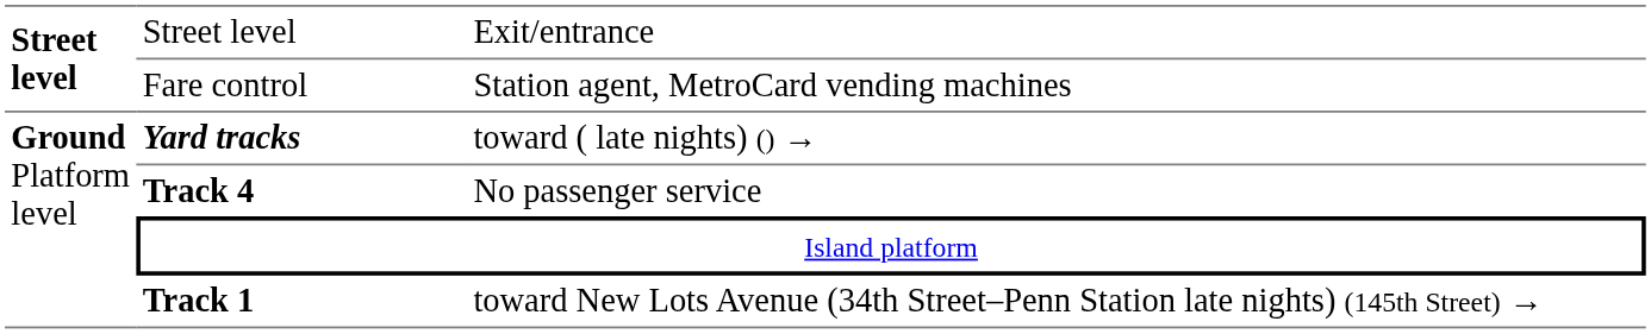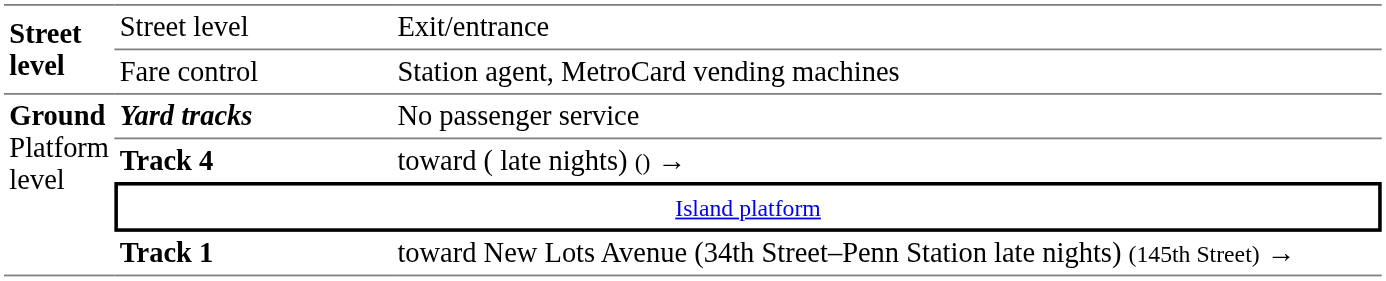Yard tracks | column 3: toward ( late nights) () → -> No passenger service
Track 4 | column 3: No passenger service -> toward ( late nights) () →
